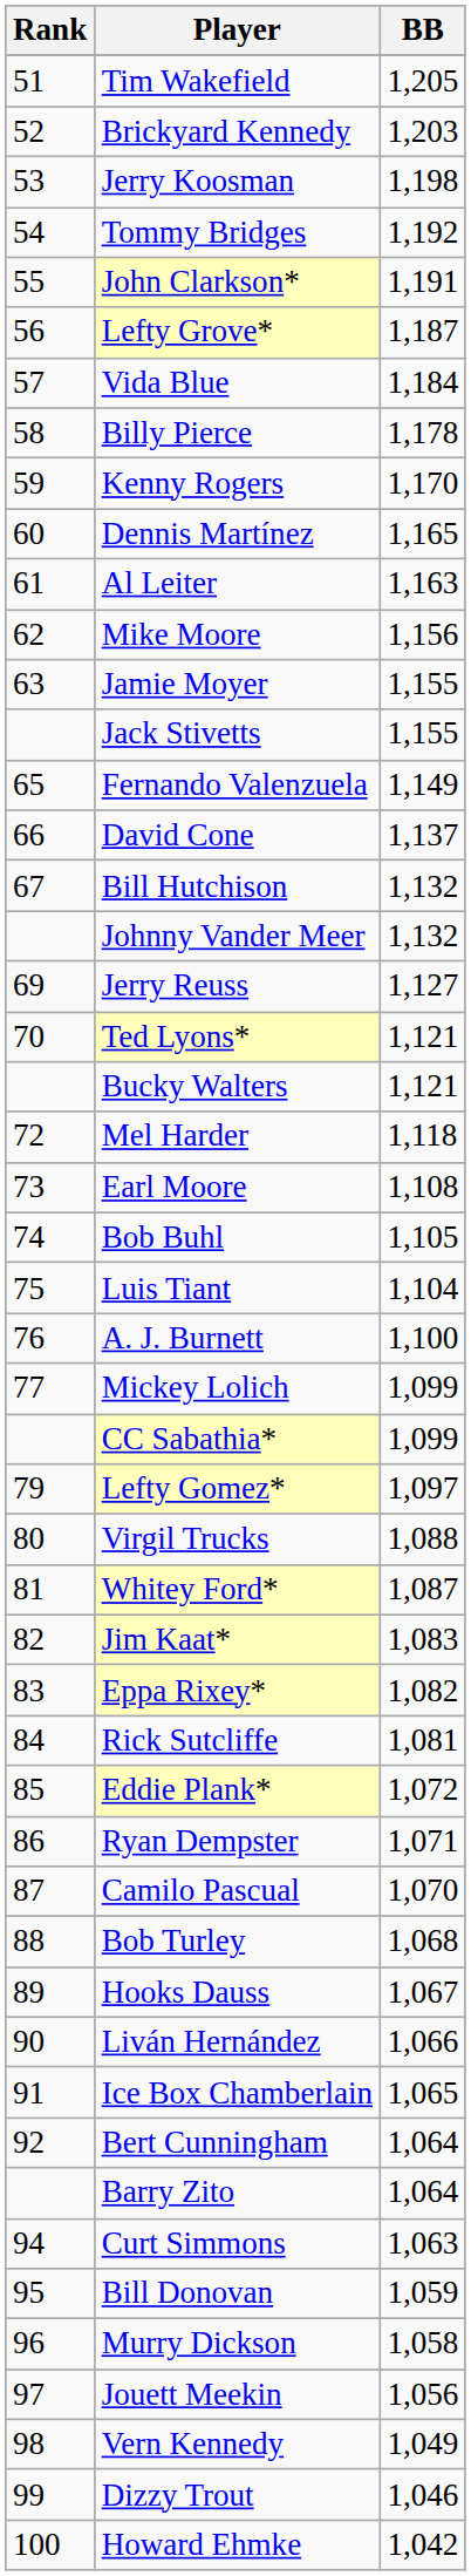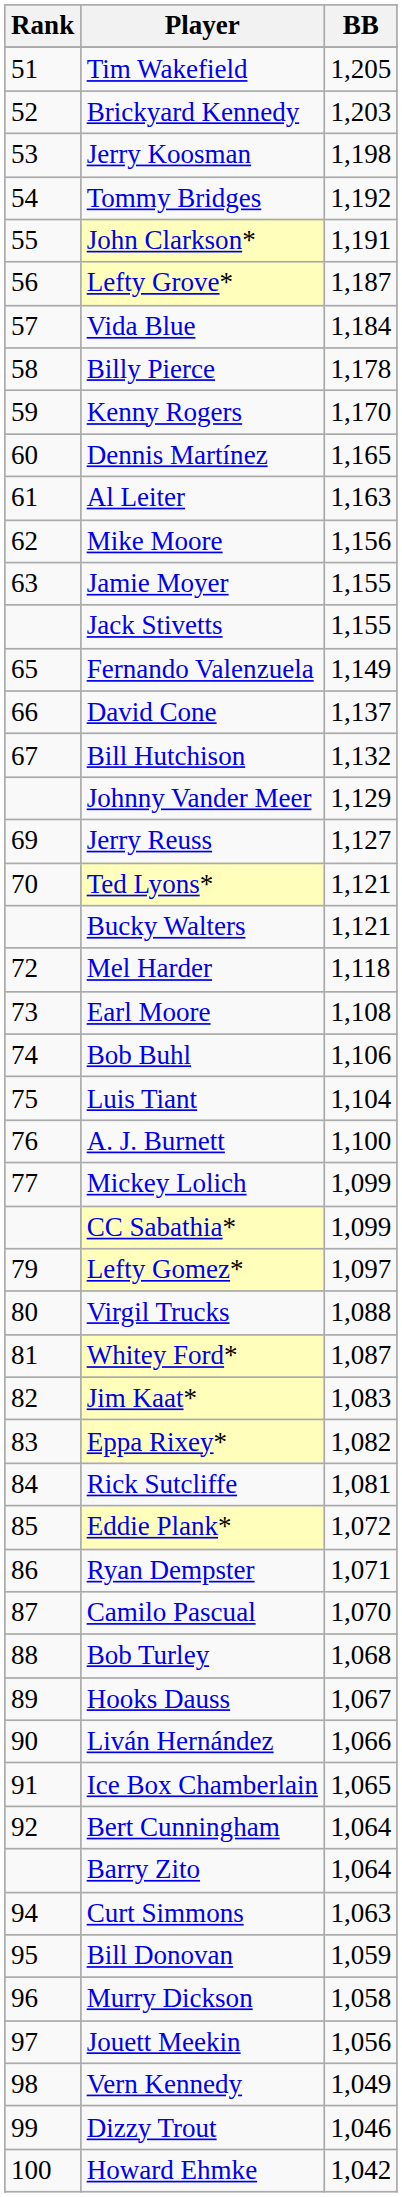Johnny Vander Meer | BB: 1,132 -> 1,129
Bob Buhl | BB: 1,105 -> 1,106
